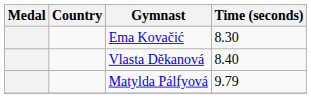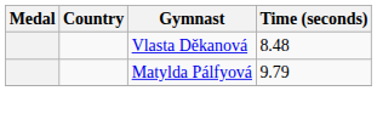- row: Ema Kovačić | 8.30
Vlasta Děkanová | Time (seconds): 8.40 -> 8.48
